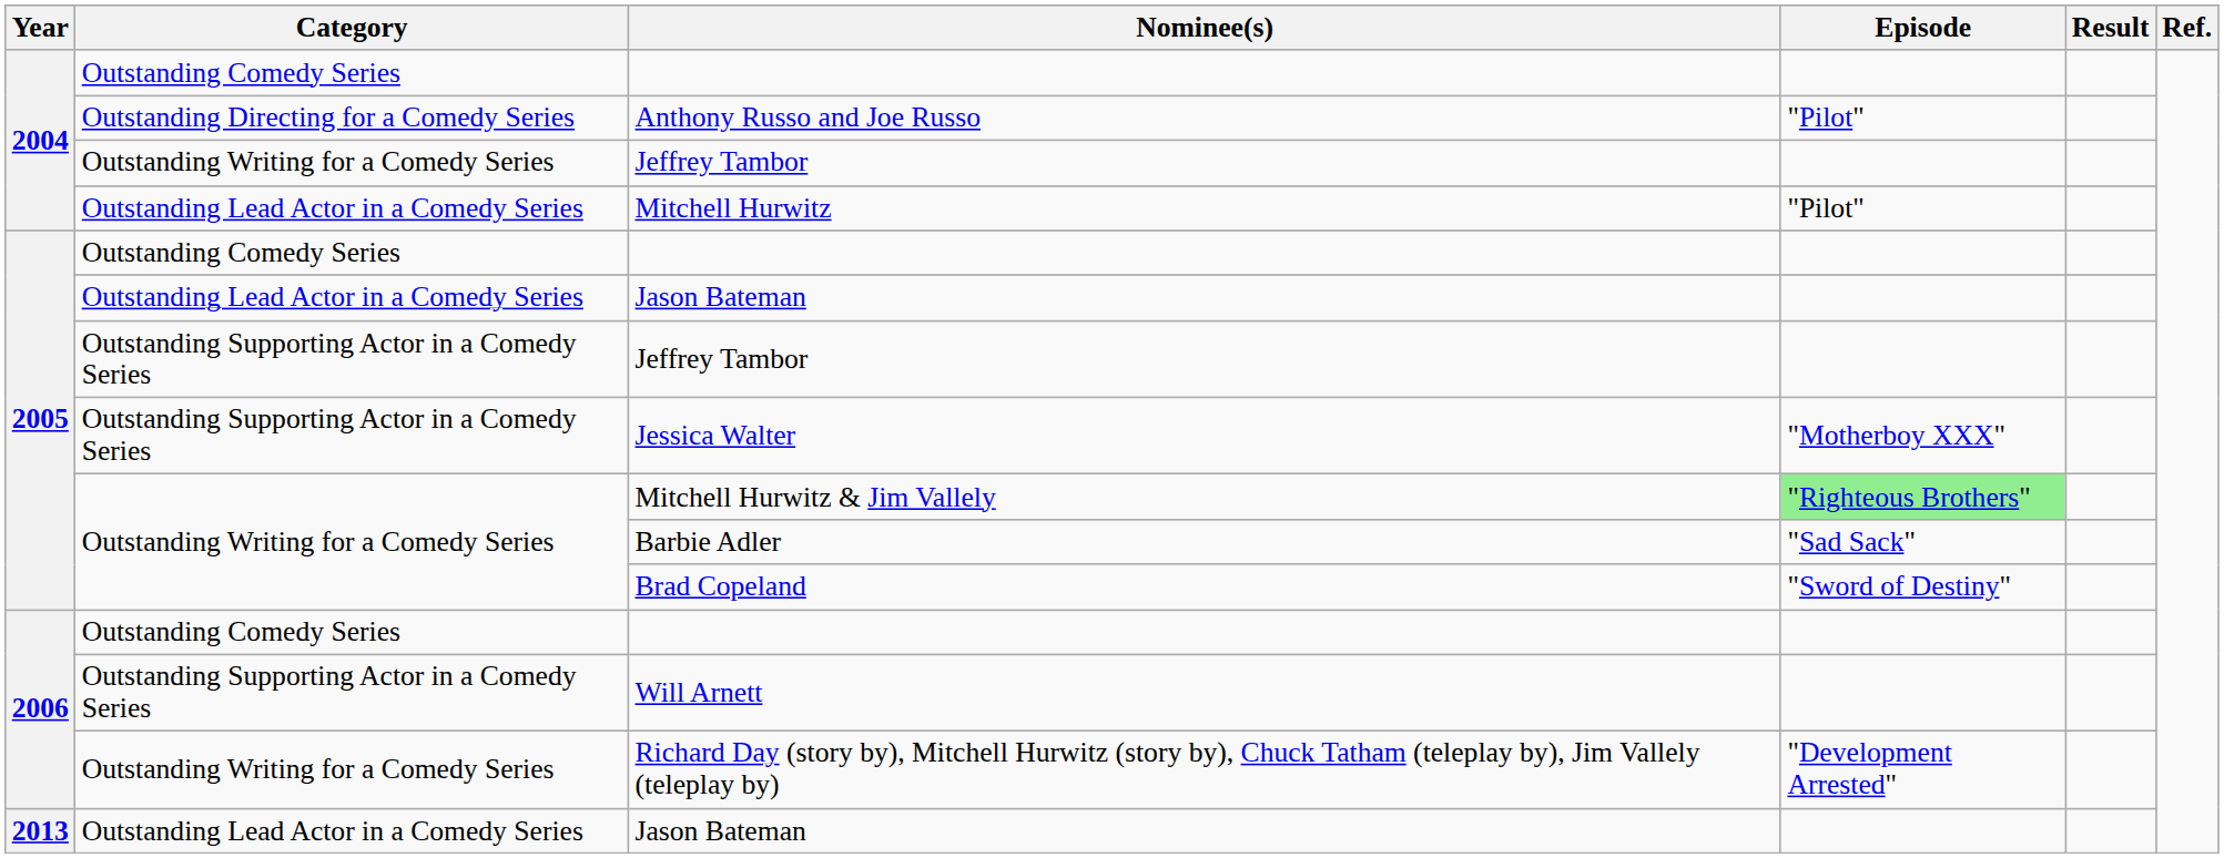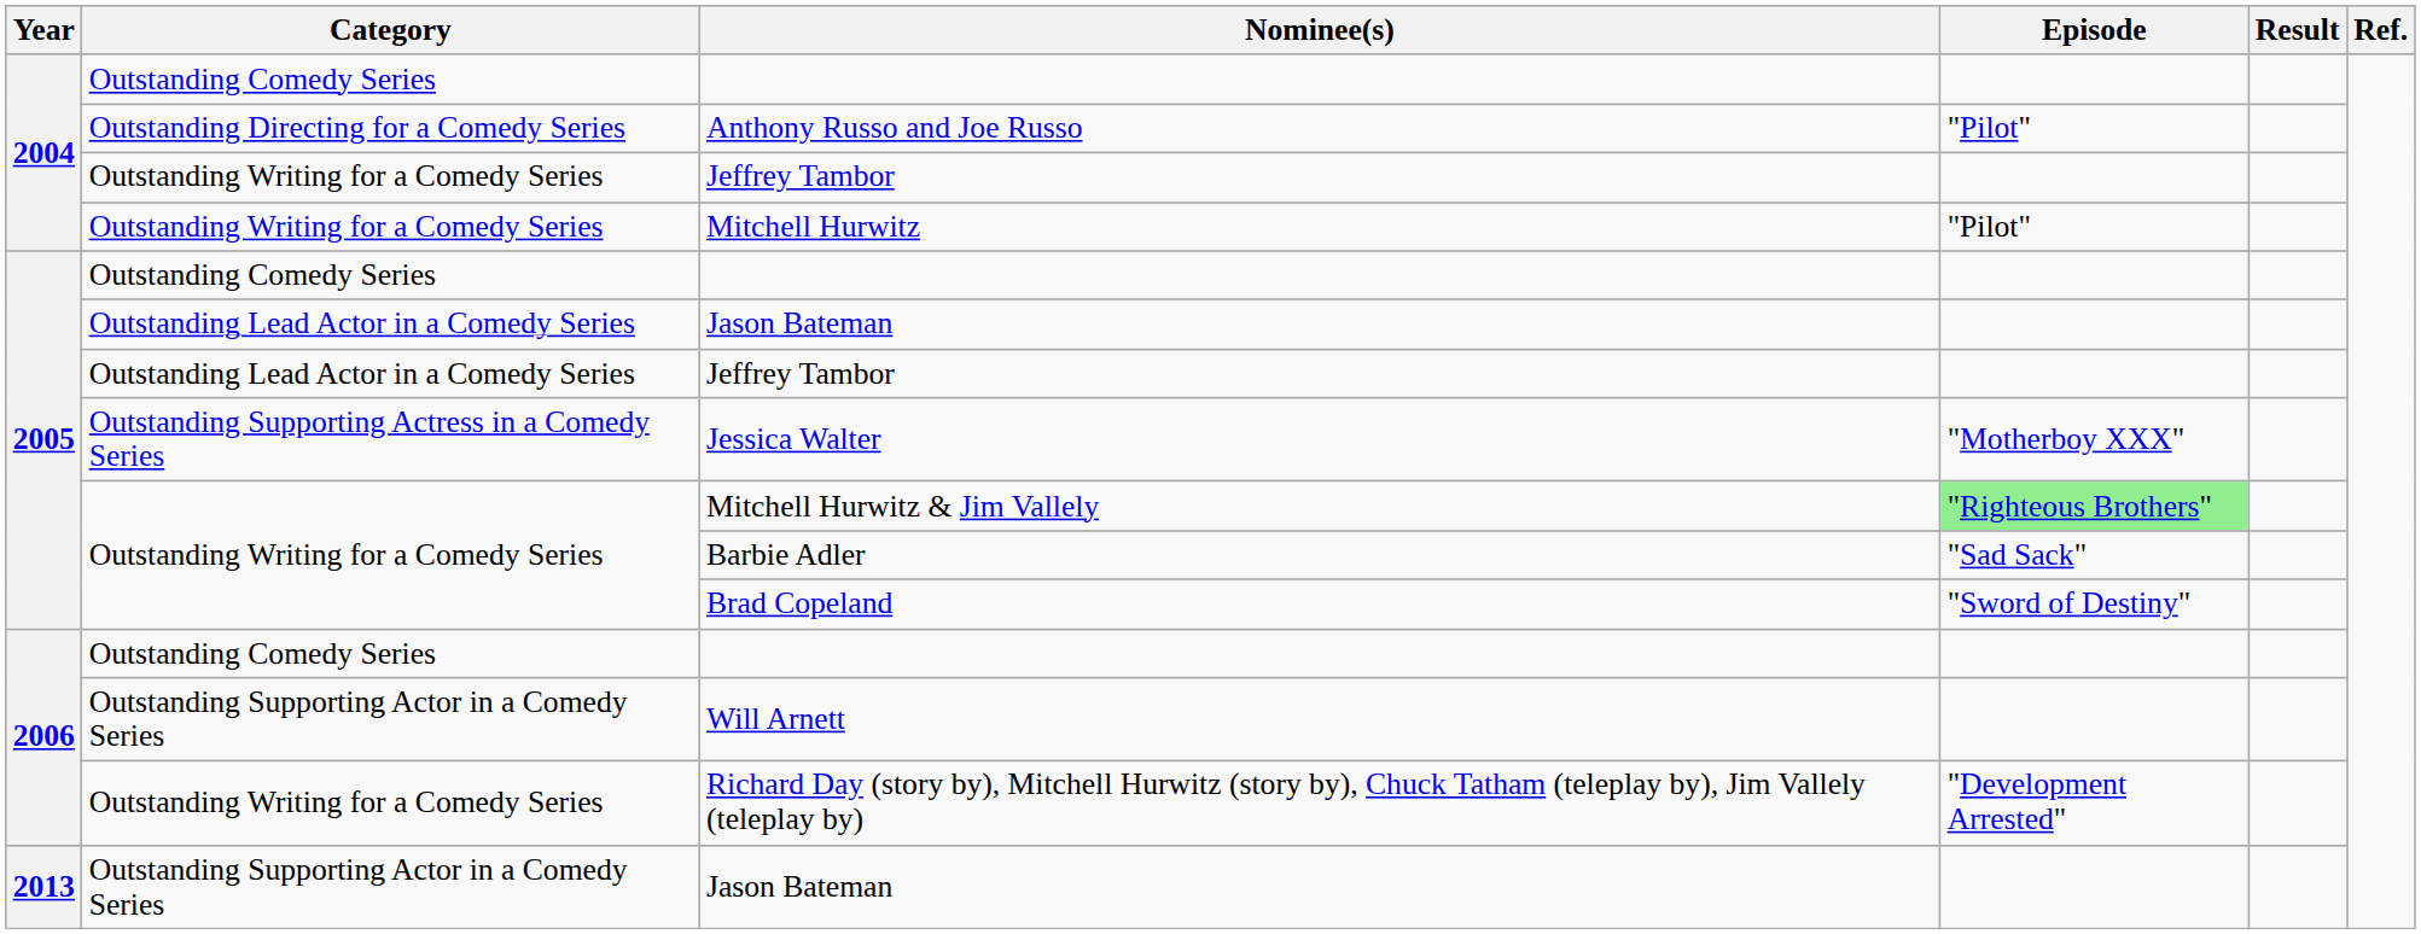Mitchell Hurwitz | Category: Outstanding Lead Actor in a Comedy Series -> Outstanding Writing for a Comedy Series
2005 / Jeffrey Tambor | Category: Outstanding Supporting Actor in a Comedy Series -> Outstanding Lead Actor in a Comedy Series
Jessica Walter | Category: Outstanding Supporting Actor in a Comedy Series -> Outstanding Supporting Actress in a Comedy Series
2013 / Jason Bateman | Category: Outstanding Lead Actor in a Comedy Series -> Outstanding Supporting Actor in a Comedy Series
